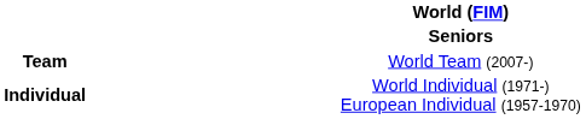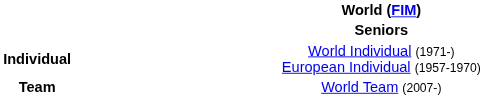rows swapped: Individual <-> Team
